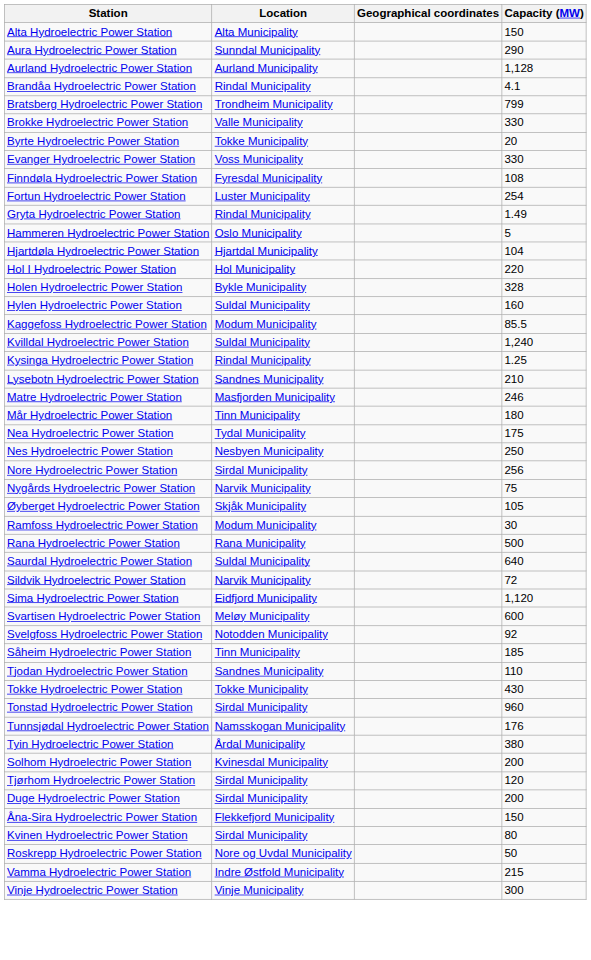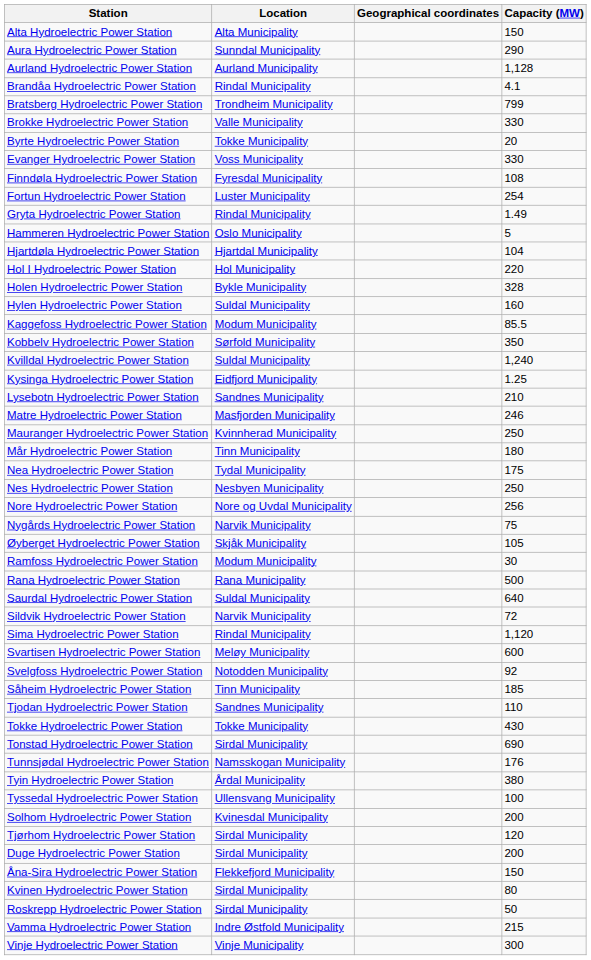+ row: Kobbelv Hydroelectric Power Station | Sørfold Municipality | 350
Kysinga Hydroelectric Power Station | Location: Rindal Municipality -> Eidfjord Municipality
+ row: Mauranger Hydroelectric Power Station | Kvinnherad Municipality | 250
Nore Hydroelectric Power Station | Location: Sirdal Municipality -> Nore og Uvdal Municipality
Sima Hydroelectric Power Station | Location: Eidfjord Municipality -> Rindal Municipality
Tonstad Hydroelectric Power Station | Capacity (MW): 960 -> 690
+ row: Tyssedal Hydroelectric Power Station | Ullensvang Municipality | 100
Roskrepp Hydroelectric Power Station | Location: Nore og Uvdal Municipality -> Sirdal Municipality
